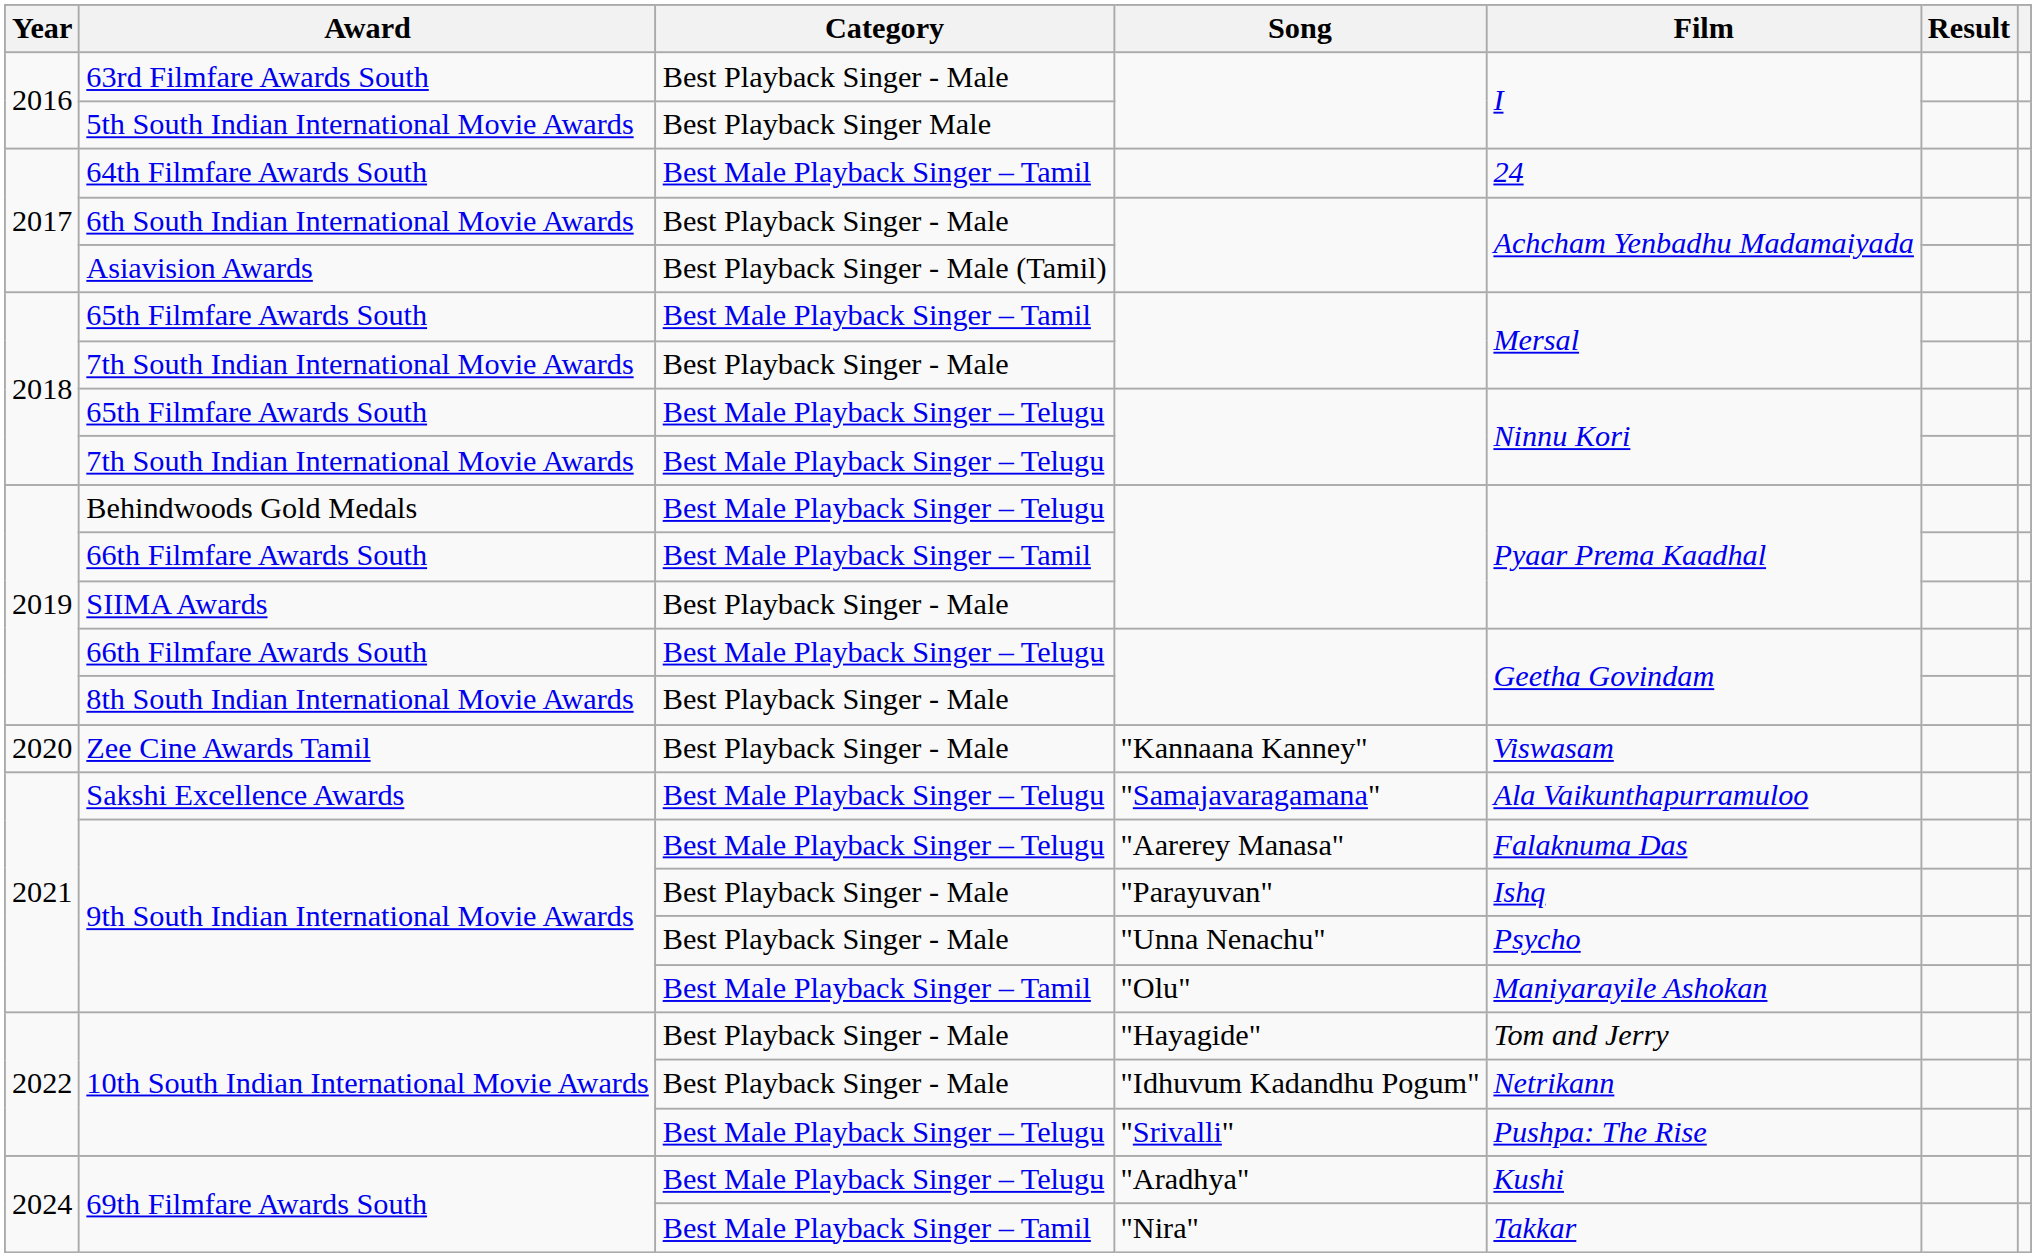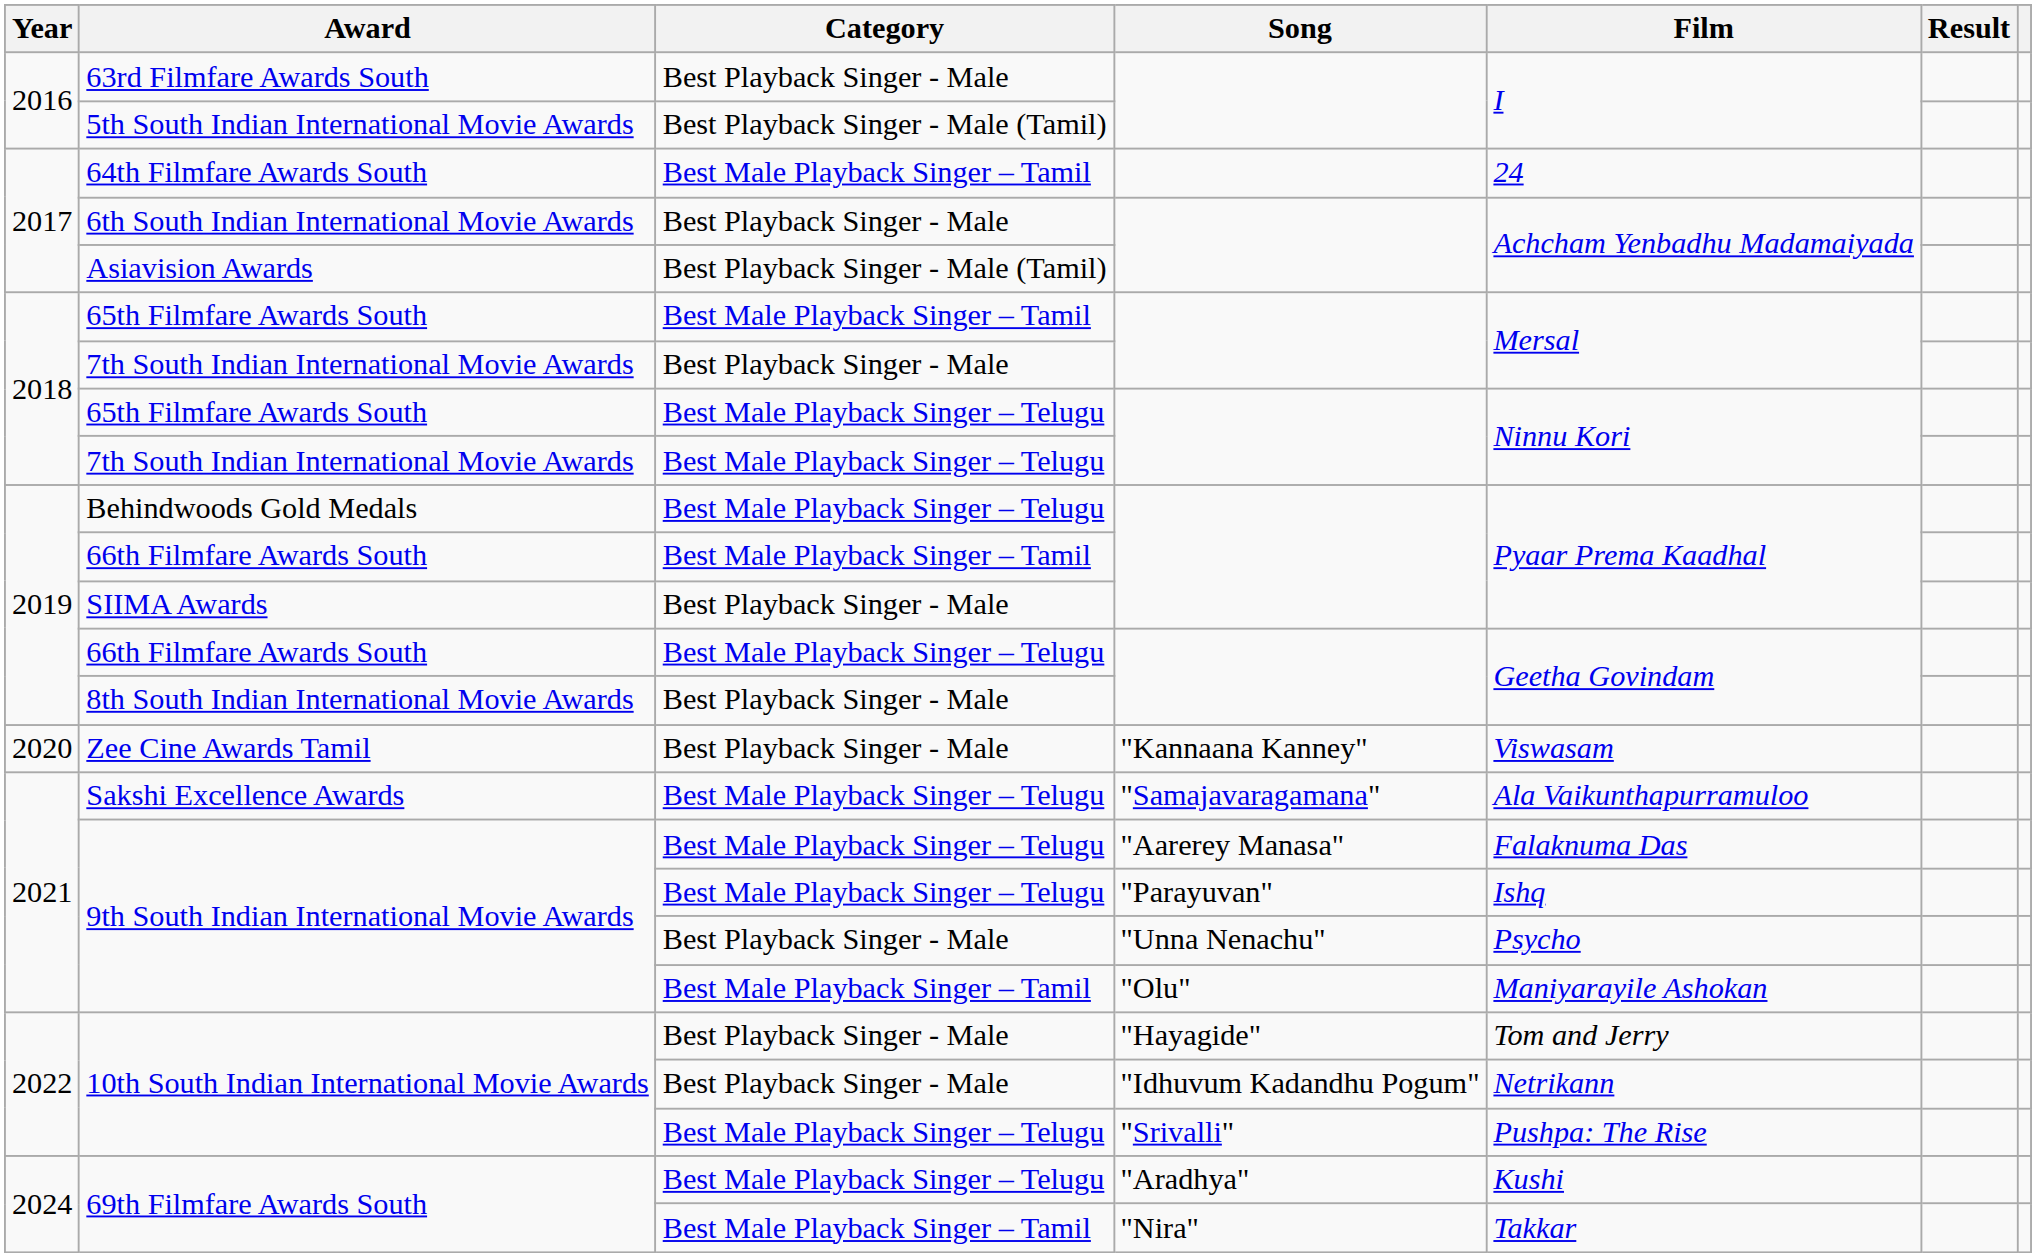5th South Indian International Movie Awards | Category: Best Playback Singer Male -> Best Playback Singer - Male (Tamil)
9th South Indian International Movie Awards / "Parayuvan" | Category: Best Playback Singer - Male -> Best Male Playback Singer – Telugu
